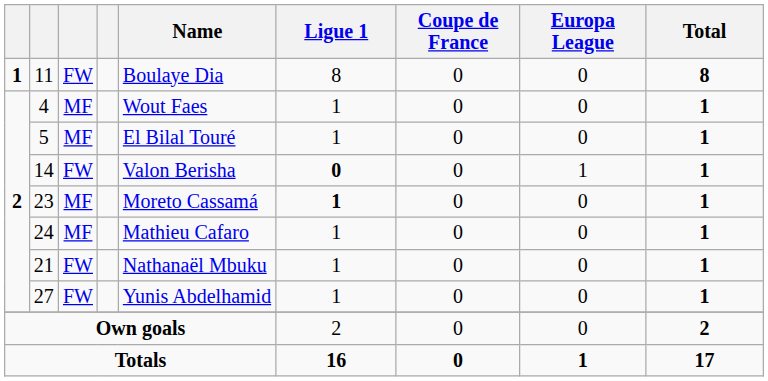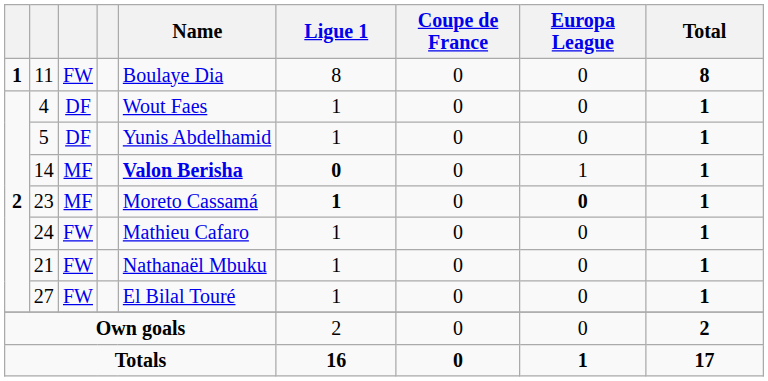4 | column 3: MF -> DF
5 | column 3: MF -> DF
5 | Name: El Bilal Touré -> Yunis Abdelhamid
14 | column 3: FW -> MF
14 | Name: normal -> bold
23 | Europa League: normal -> bold
24 | column 3: MF -> FW
27 | Name: Yunis Abdelhamid -> El Bilal Touré
